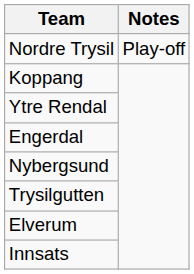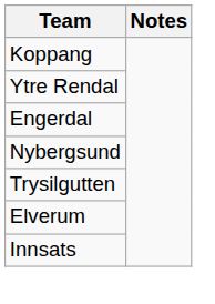- row: Nordre Trysil | Play-off
